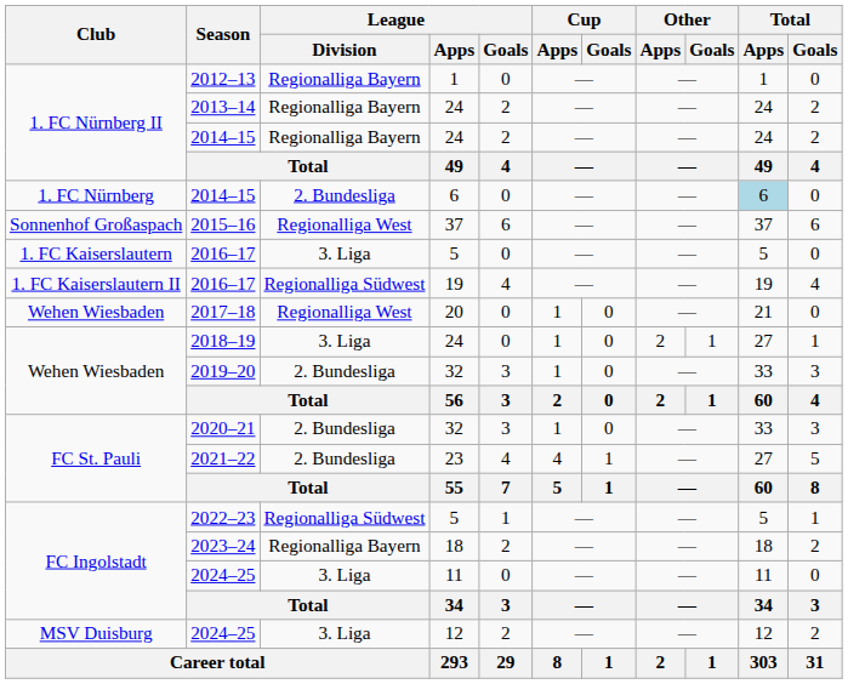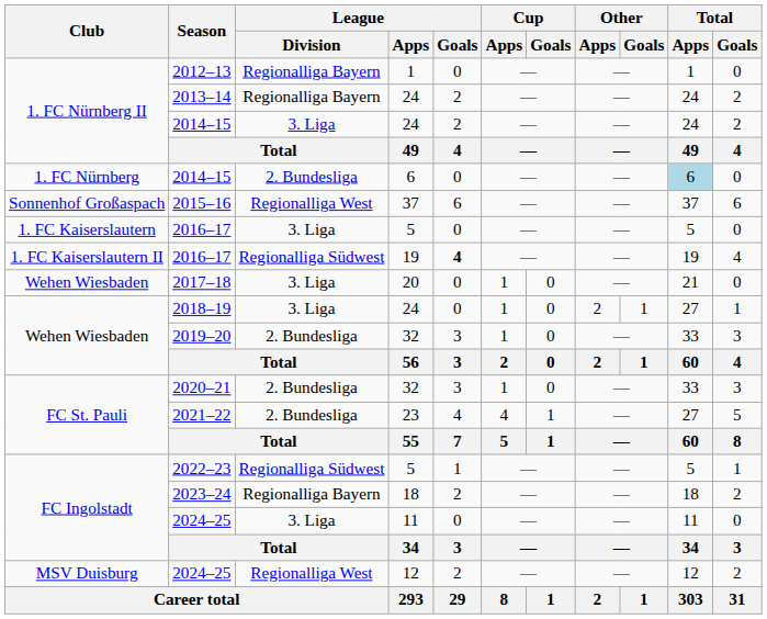2014–15 / 24 | League / Division: Regionalliga Bayern -> 3. Liga
2016–17 / 19 | League / Goals: normal -> bold
2017–18 | League / Division: Regionalliga West -> 3. Liga
2024–25 / 12 | League / Division: 3. Liga -> Regionalliga West
